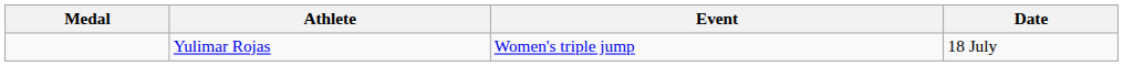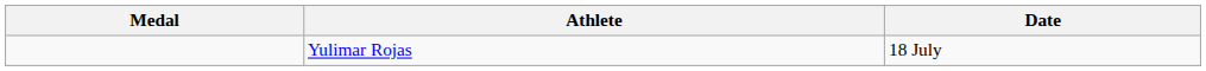- column: Event | Women's triple jump
